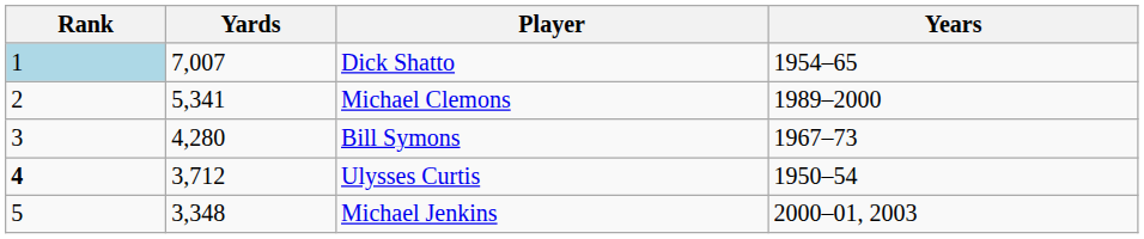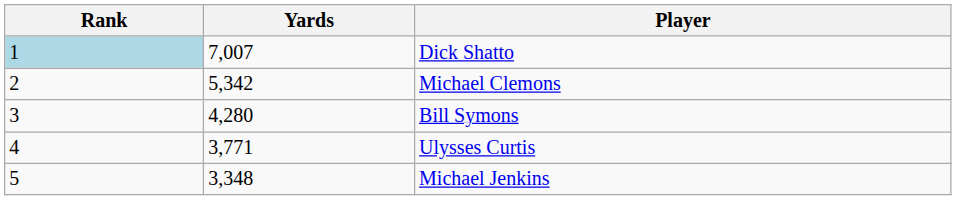- column: Years | 1954–65 | 1989–2000 | 1967–73 | 1950–54 | 2000–01, 2003
Michael Clemons | Yards: 5,341 -> 5,342
Ulysses Curtis | Rank: bold -> normal
Ulysses Curtis | Yards: 3,712 -> 3,771
